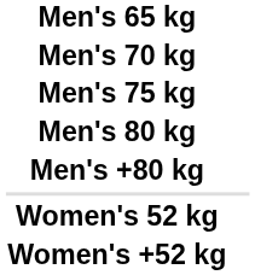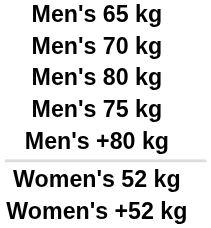rows swapped: Men's 75 kg <-> Men's 80 kg
